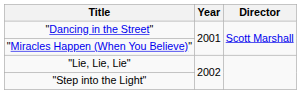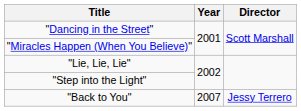+ row: "Back to You" | 2007 | Jessy Terrero
